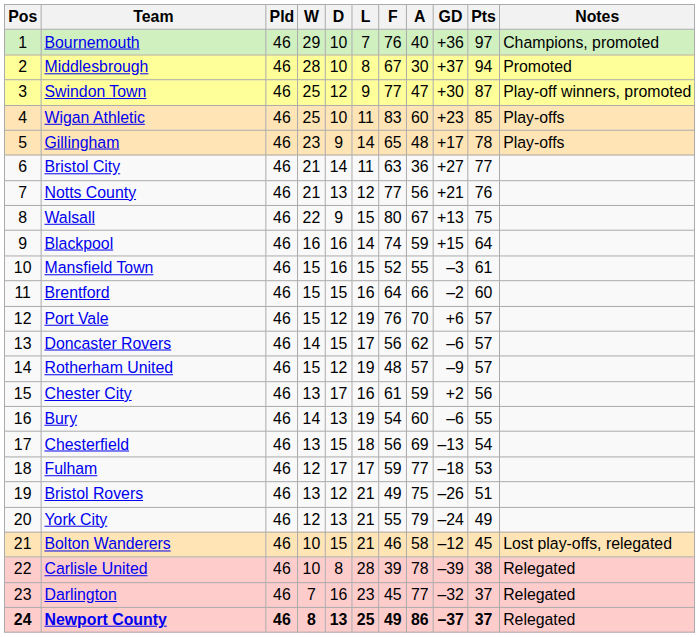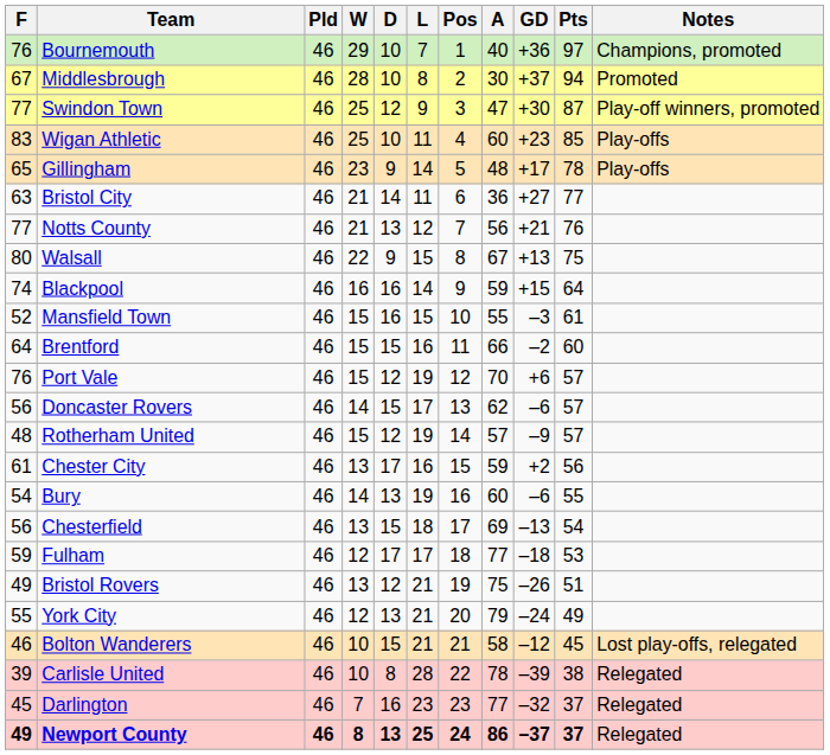columns swapped: Pos <-> F
